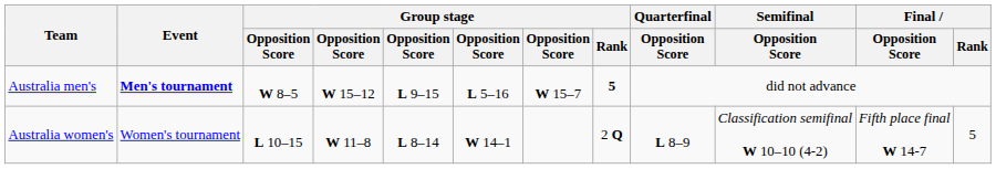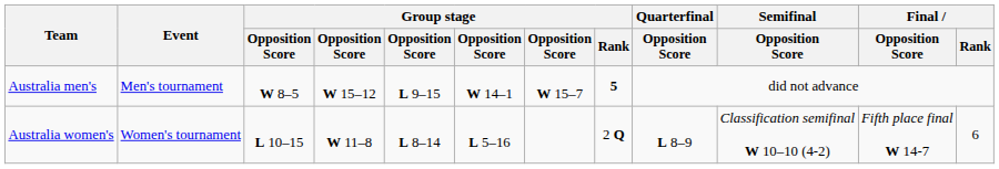Australia men's | Event: bold -> normal
Australia men's | column 6: L 5–16 -> W 14–1
Australia women's | column 6: W 14–1 -> L 5–16
Australia women's | Final / Rank: 5 -> 6
